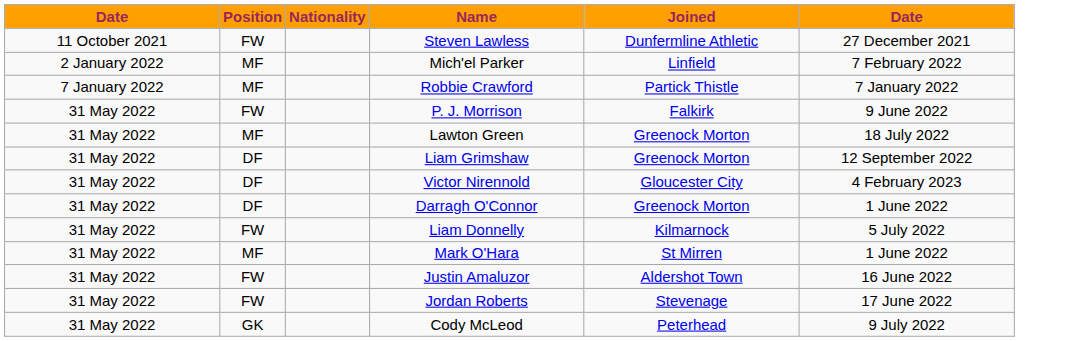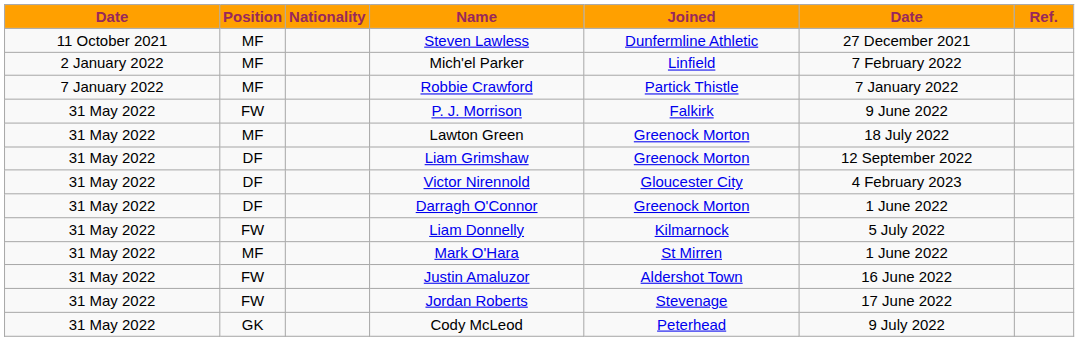+ column: Ref.
Steven Lawless | Position: FW -> MF
